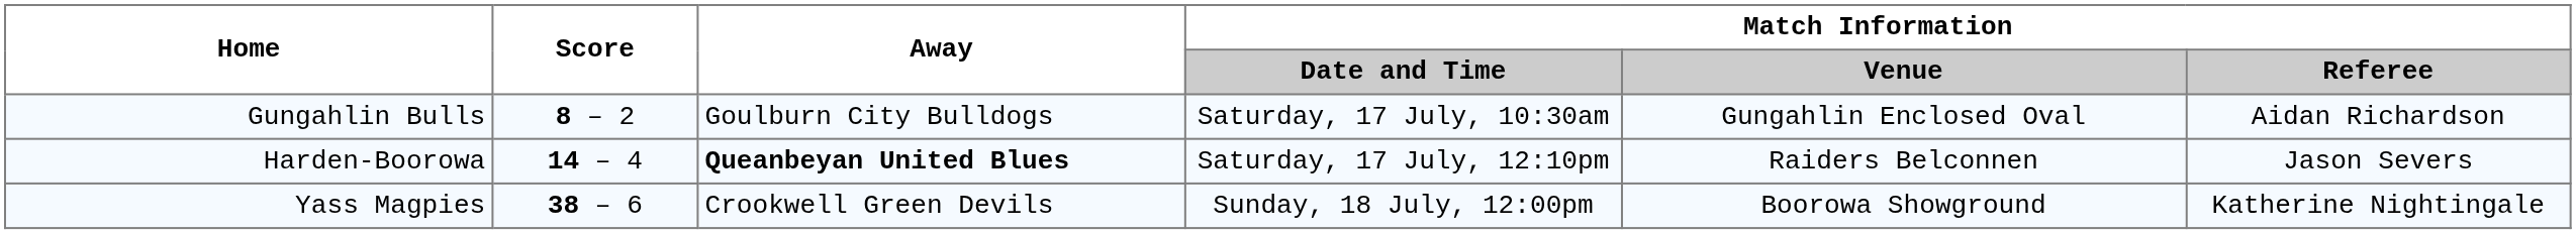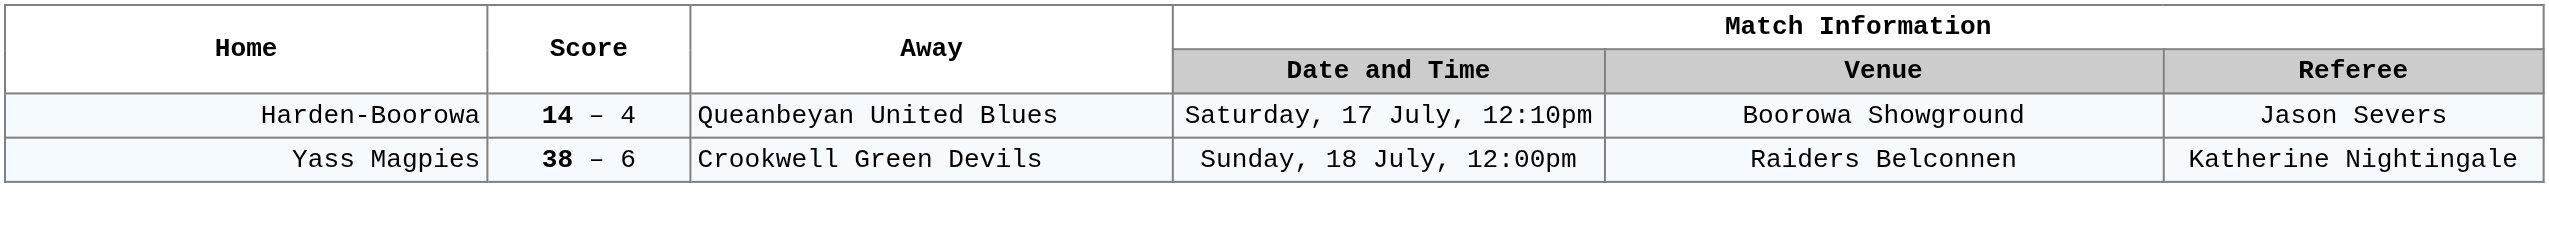- row: Gungahlin Bulls | 8 – 2 | Goulburn City Bulldogs | Saturday, 17 July, 10:30am | Gungahlin Enclosed Oval | Aidan Richardson
Harden-Boorowa | Away: bold -> normal
Harden-Boorowa | Match Information / Venue: Raiders Belconnen -> Boorowa Showground
Yass Magpies | Match Information / Venue: Boorowa Showground -> Raiders Belconnen
